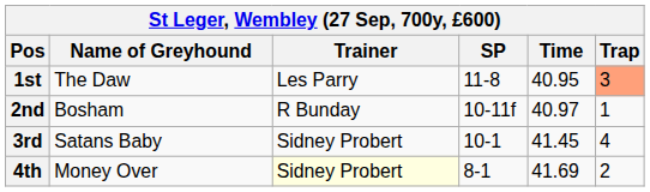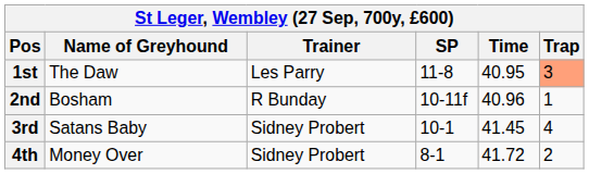2nd | Time: 40.97 -> 40.96
4th | Trainer: lightyellow background -> no background
4th | Time: 41.69 -> 41.72
